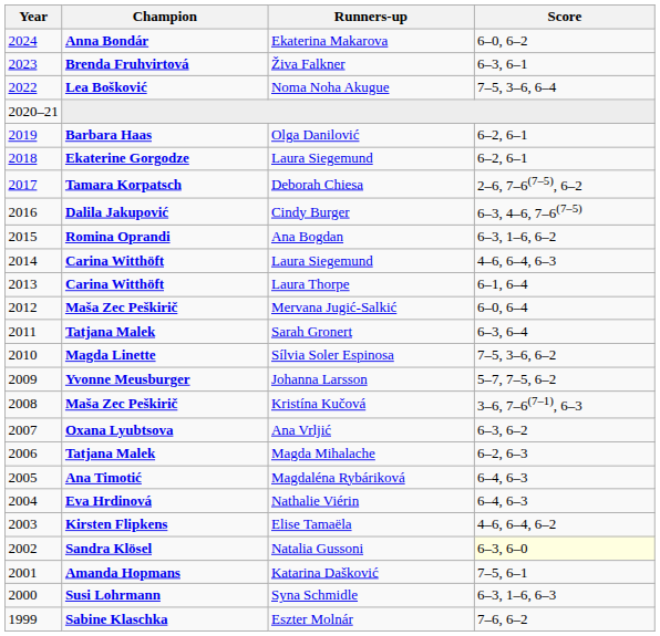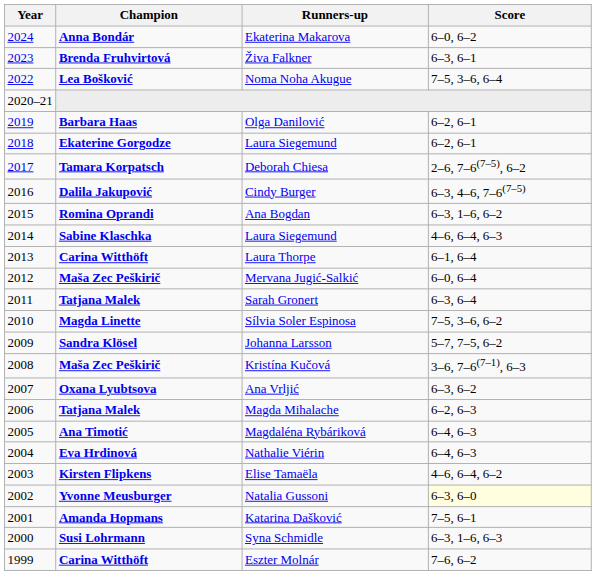2014 / Laura Siegemund | Champion: Carina Witthöft -> Sabine Klaschka
Johanna Larsson | Champion: Yvonne Meusburger -> Sandra Klösel
Natalia Gussoni | Champion: Sandra Klösel -> Yvonne Meusburger
Eszter Molnár | Champion: Sabine Klaschka -> Carina Witthöft
